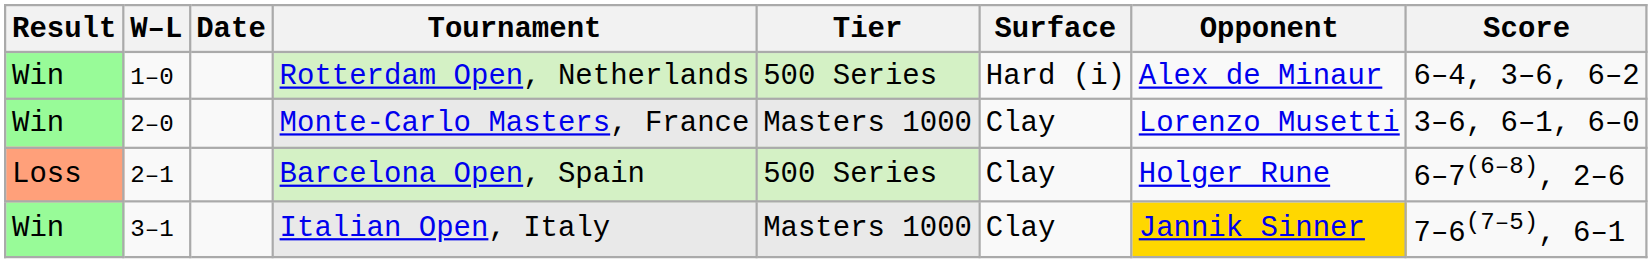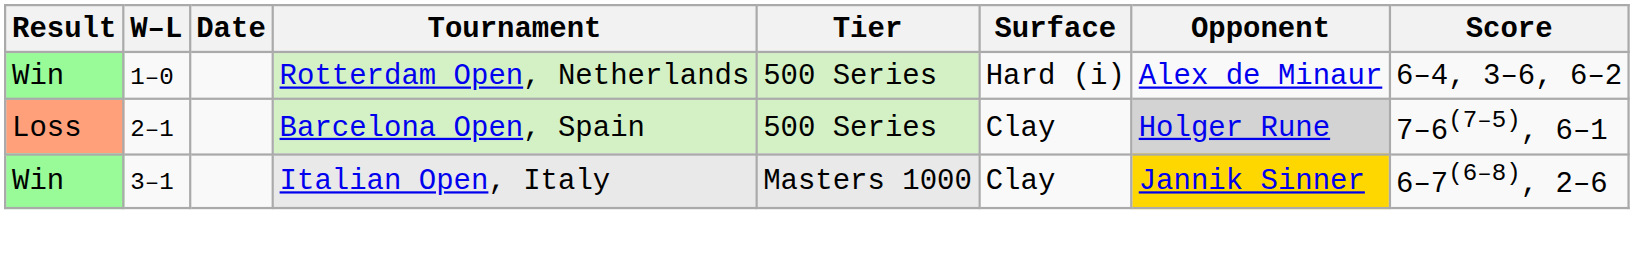- row: Win | 2–0 | Monte-Carlo Masters, France | Masters 1000 | Clay | Lorenzo Musetti | 3–6, 6–1, 6–0
Barcelona Open, Spain | Opponent: no background -> lightgrey background
Barcelona Open, Spain | Score: 6–7(6–8), 2–6 -> 7–6(7–5), 6–1
Italian Open, Italy | Score: 7–6(7–5), 6–1 -> 6–7(6–8), 2–6
